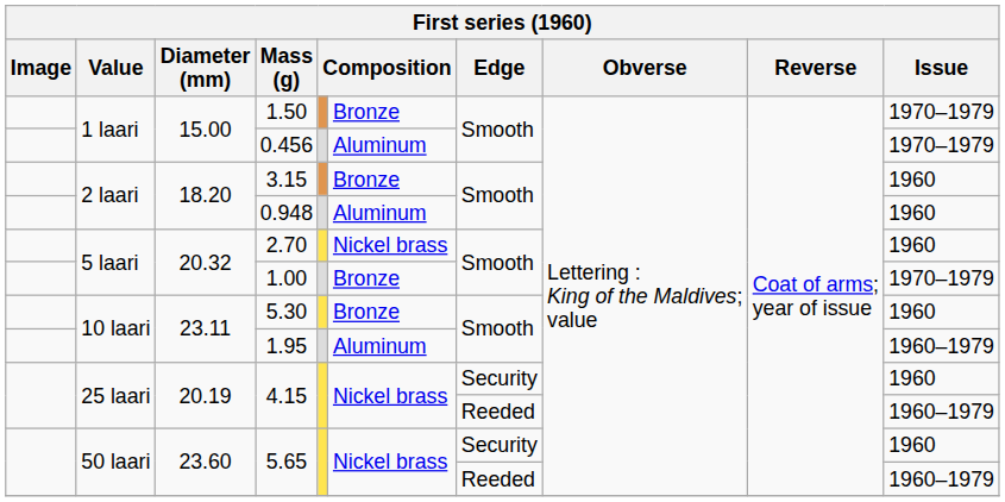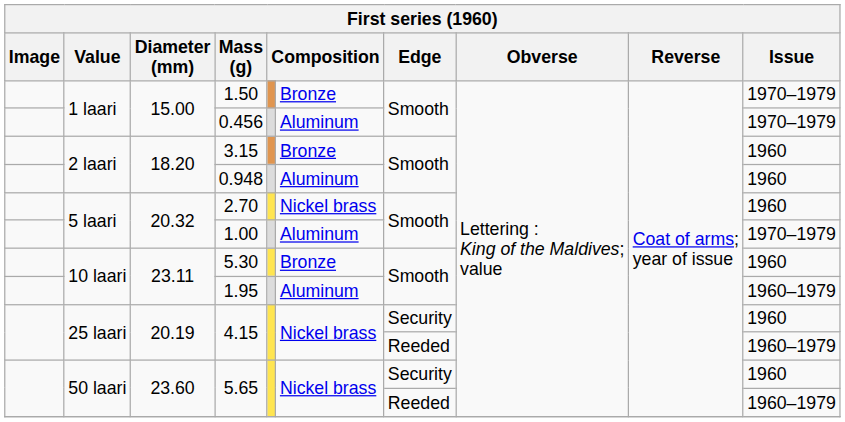1.00 | column 6: Bronze -> Aluminum
